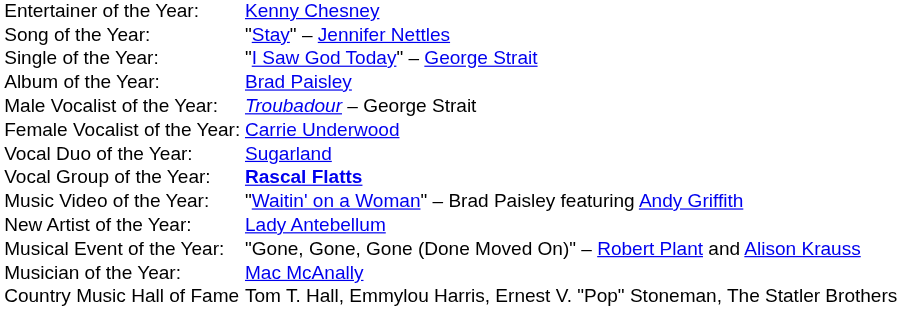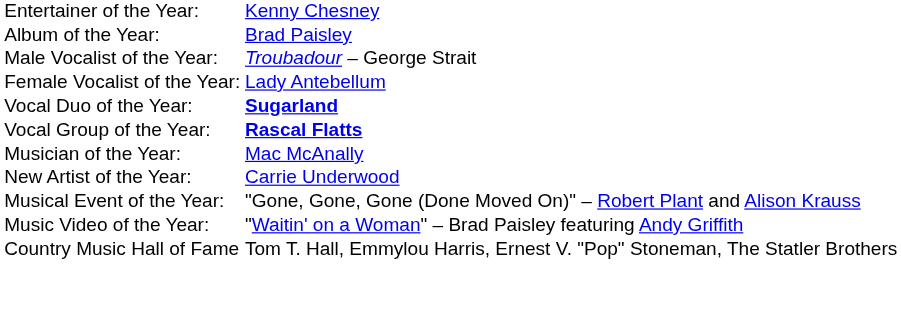- row: Song of the Year: | "Stay" – Jennifer Nettles
- row: Single of the Year: | "I Saw God Today" – George Strait
Female Vocalist of the Year: | column 3: Carrie Underwood -> Lady Antebellum
Vocal Duo of the Year: | column 3: normal -> bold
rows swapped: Musician of the Year: <-> Music Video of the Year:
New Artist of the Year: | column 3: Lady Antebellum -> Carrie Underwood
